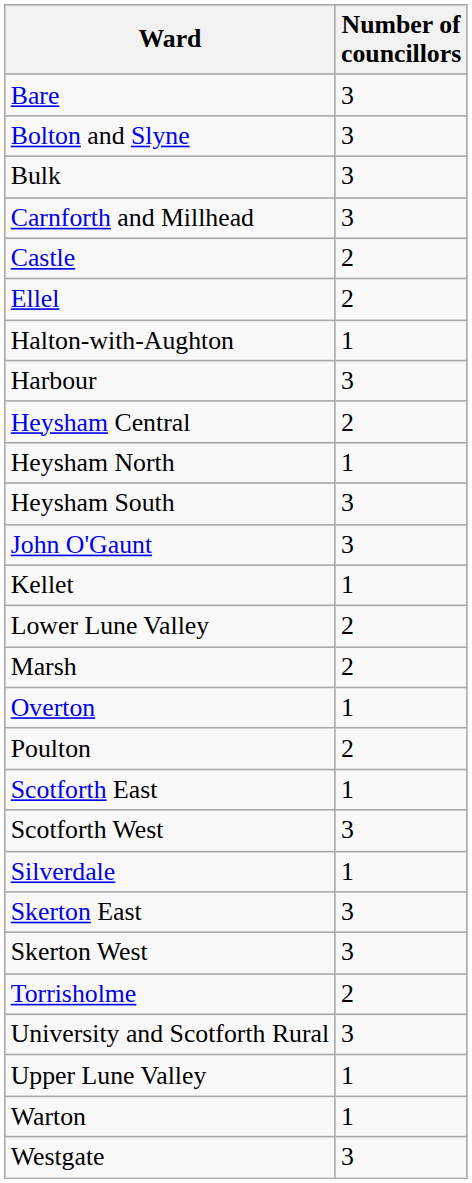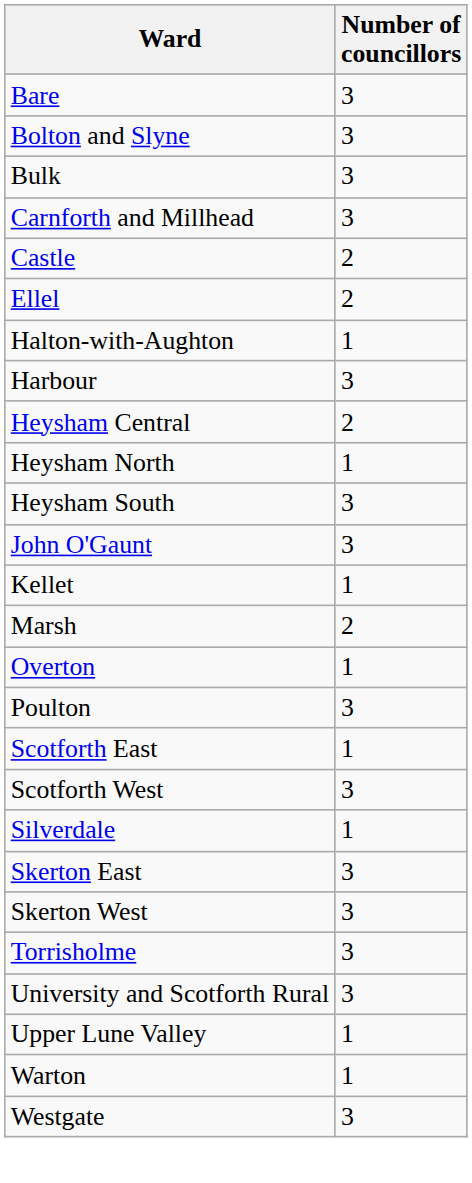- row: Lower Lune Valley | 2
Poulton | Number of councillors: 2 -> 3
Torrisholme | Number of councillors: 2 -> 3
